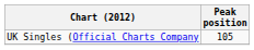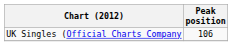UK Singles (Official Charts Company | Peak position: 105 -> 106
